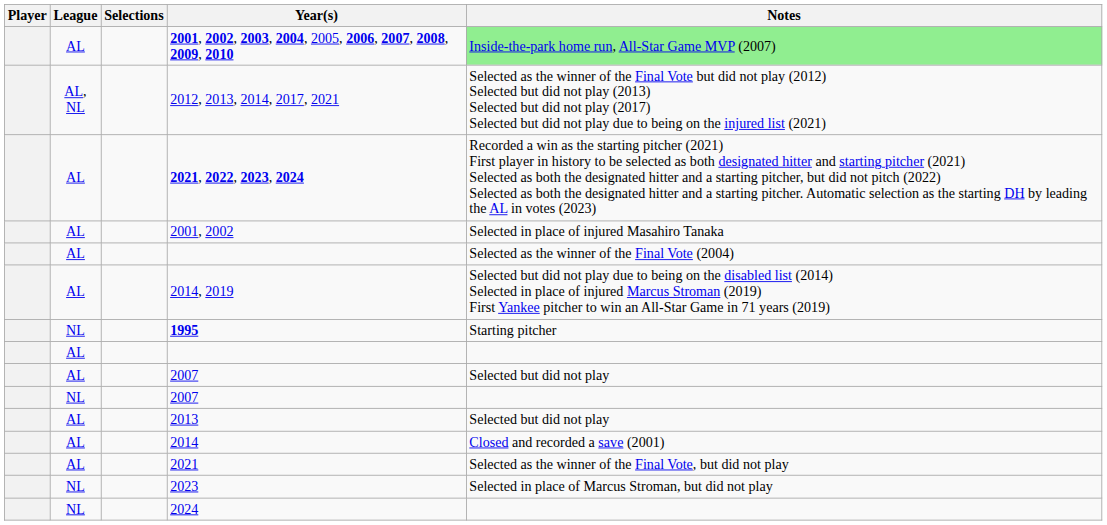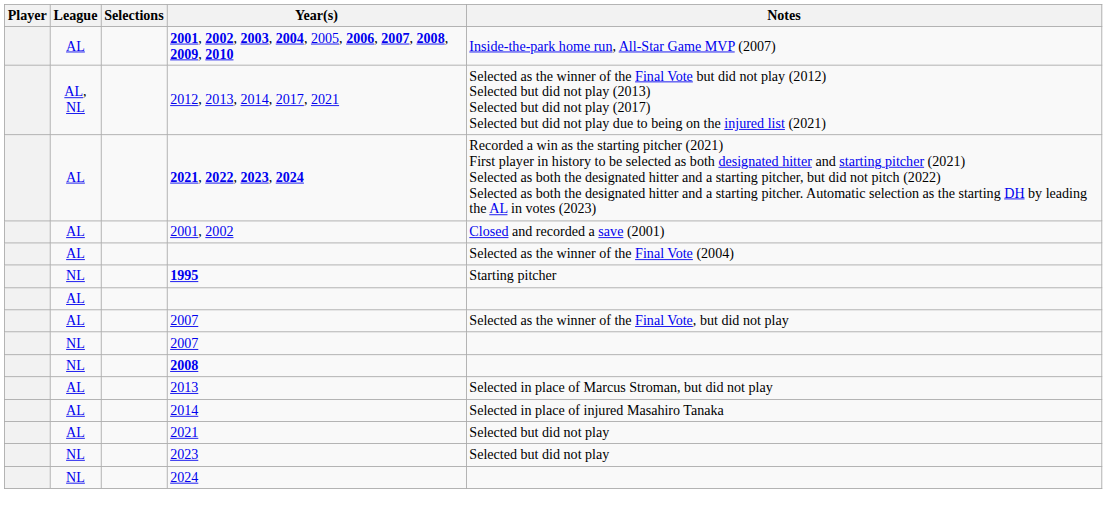2001, 2002, 2003, 2004, 2005, 2006, 2007, 2008, 2009, 2010 | Notes: lightgreen background -> no background
2001, 2002 | Notes: Selected in place of injured Masahiro Tanaka -> Closed and recorded a save (2001)
- row: AL | 2014, 2019 | Selected but did not play due to being on the disabled list (2014) Selected in place of injured Marcus Stroman (2019) First Yankee pitcher to win an All-Star Game in 71 years (2019)
AL / 2007 | Notes: Selected but did not play -> Selected as the winner of the Final Vote, but did not play
+ row: NL | 2008
2013 | Notes: Selected but did not play -> Selected in place of Marcus Stroman, but did not play
2014 | Notes: Closed and recorded a save (2001) -> Selected in place of injured Masahiro Tanaka
2021 | Notes: Selected as the winner of the Final Vote, but did not play -> Selected but did not play
2023 | Notes: Selected in place of Marcus Stroman, but did not play -> Selected but did not play
